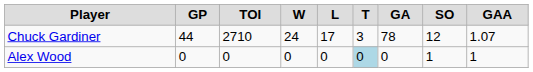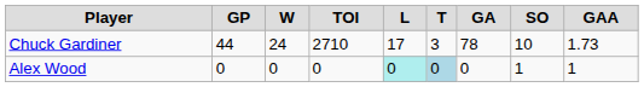columns swapped: TOI <-> W
Chuck Gardiner | SO: 12 -> 10
Chuck Gardiner | GAA: 1.07 -> 1.73
Alex Wood | L: no background -> paleturquoise background
